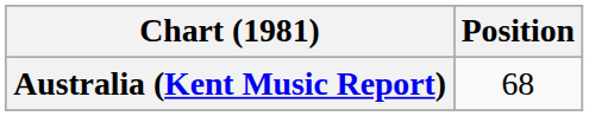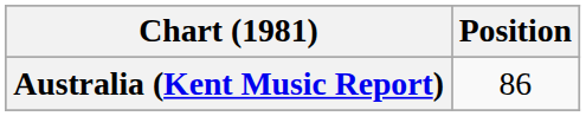Australia (Kent Music Report) | Position: 68 -> 86
